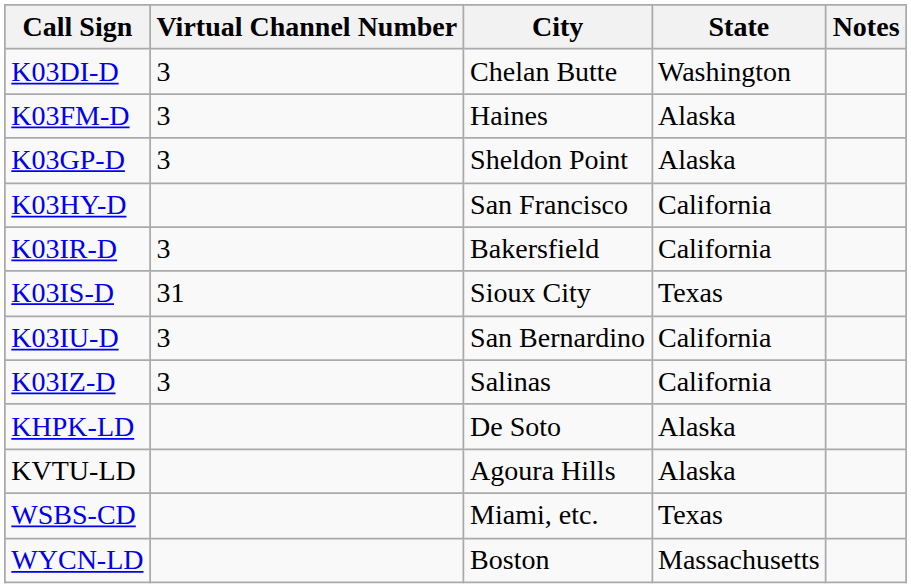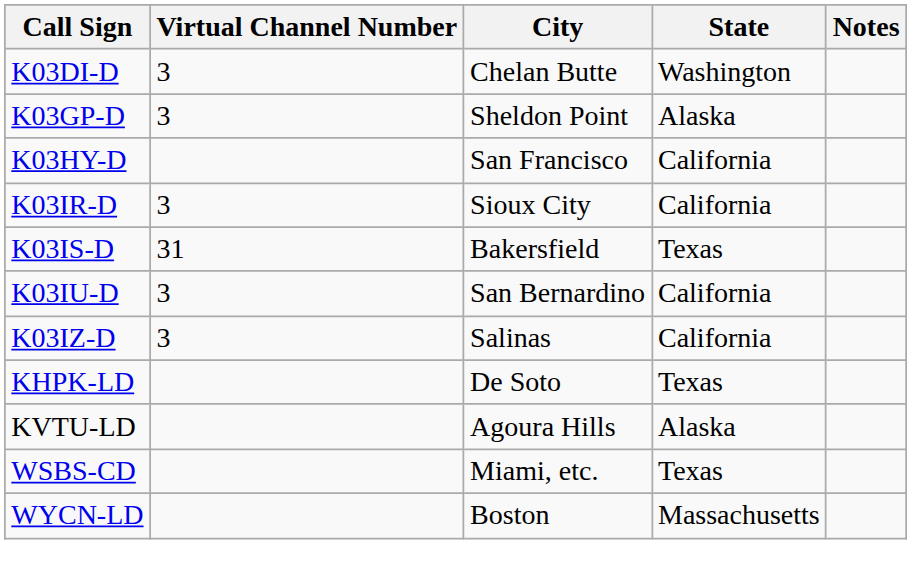- row: K03FM-D | 3 | Haines | Alaska
K03IR-D | City: Bakersfield -> Sioux City
K03IS-D | City: Sioux City -> Bakersfield
KHPK-LD | State: Alaska -> Texas
